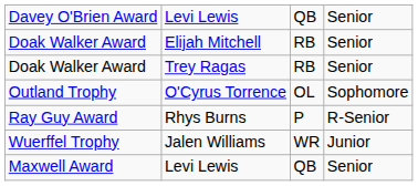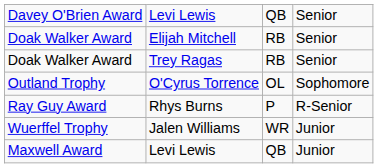Maxwell Award / Levi Lewis | column 4: Senior -> Junior
